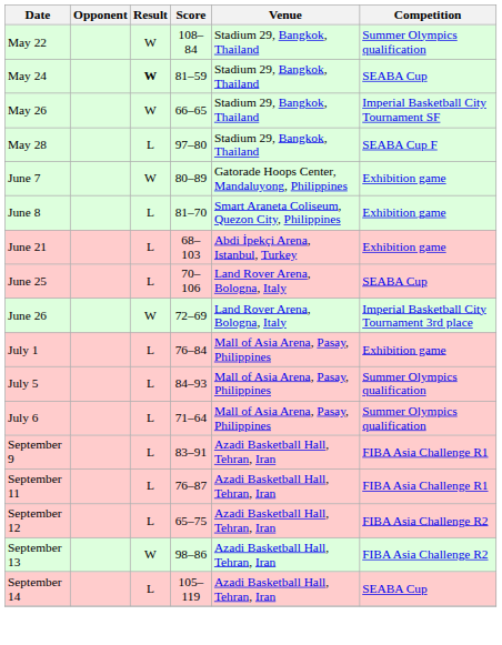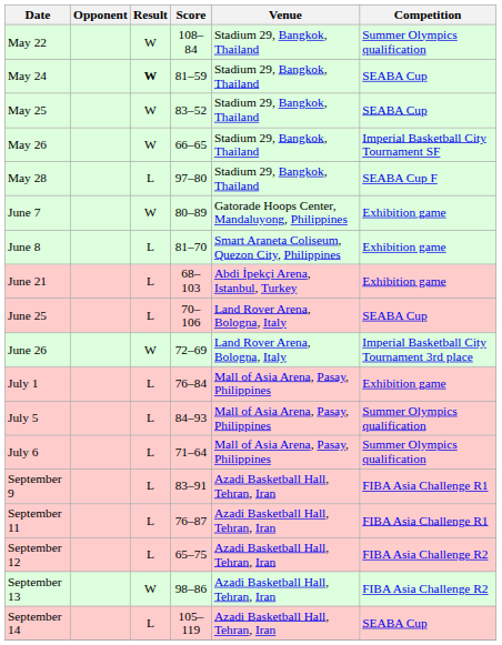+ row: May 25 | W | 83–52 | Stadium 29, Bangkok, Thailand | SEABA Cup
